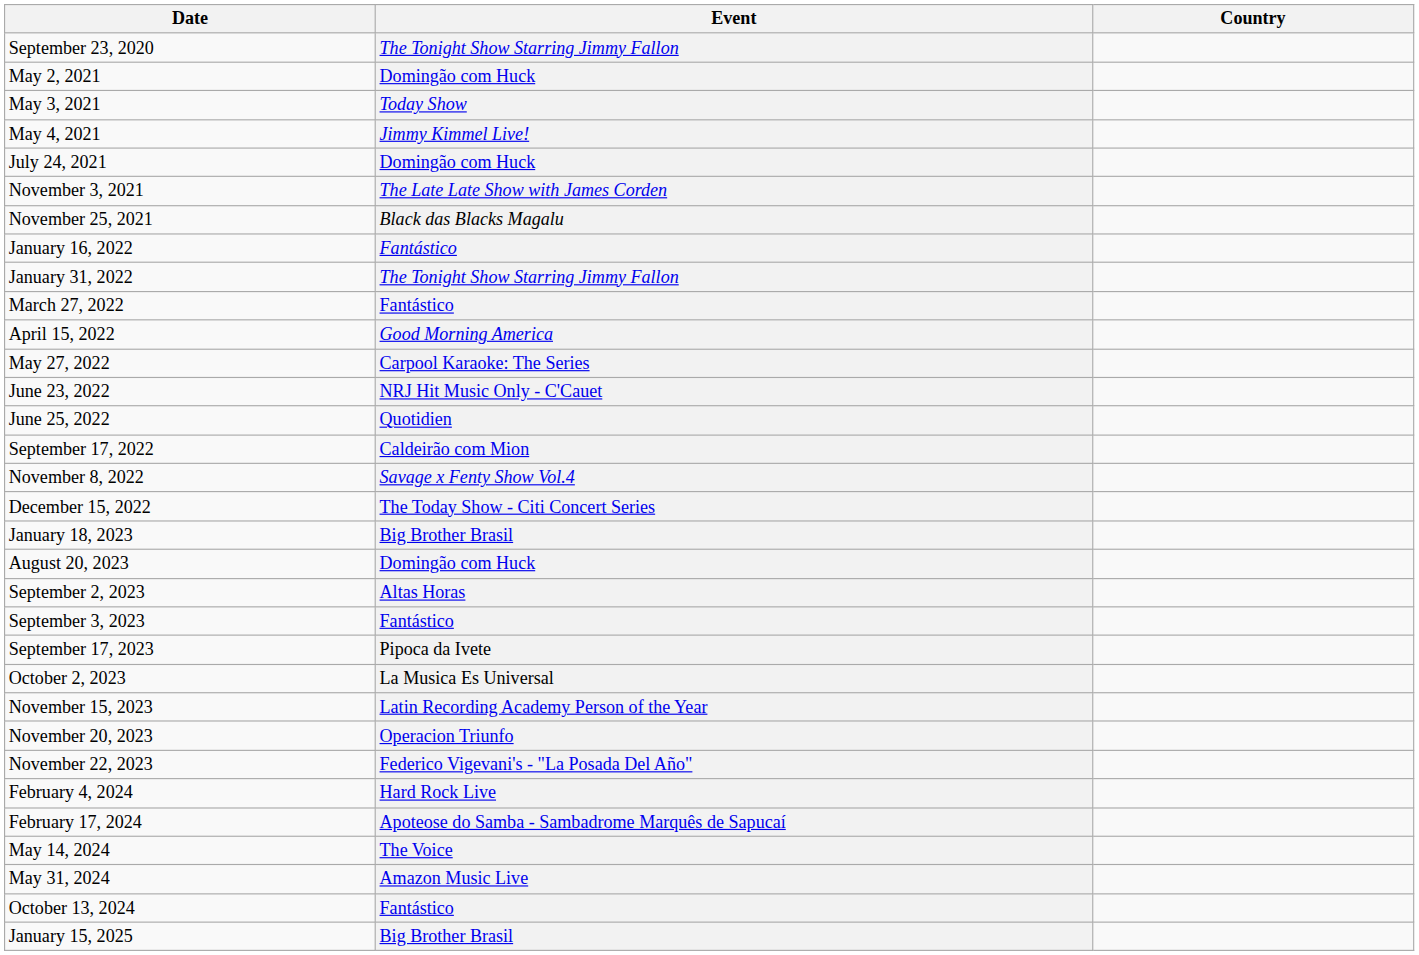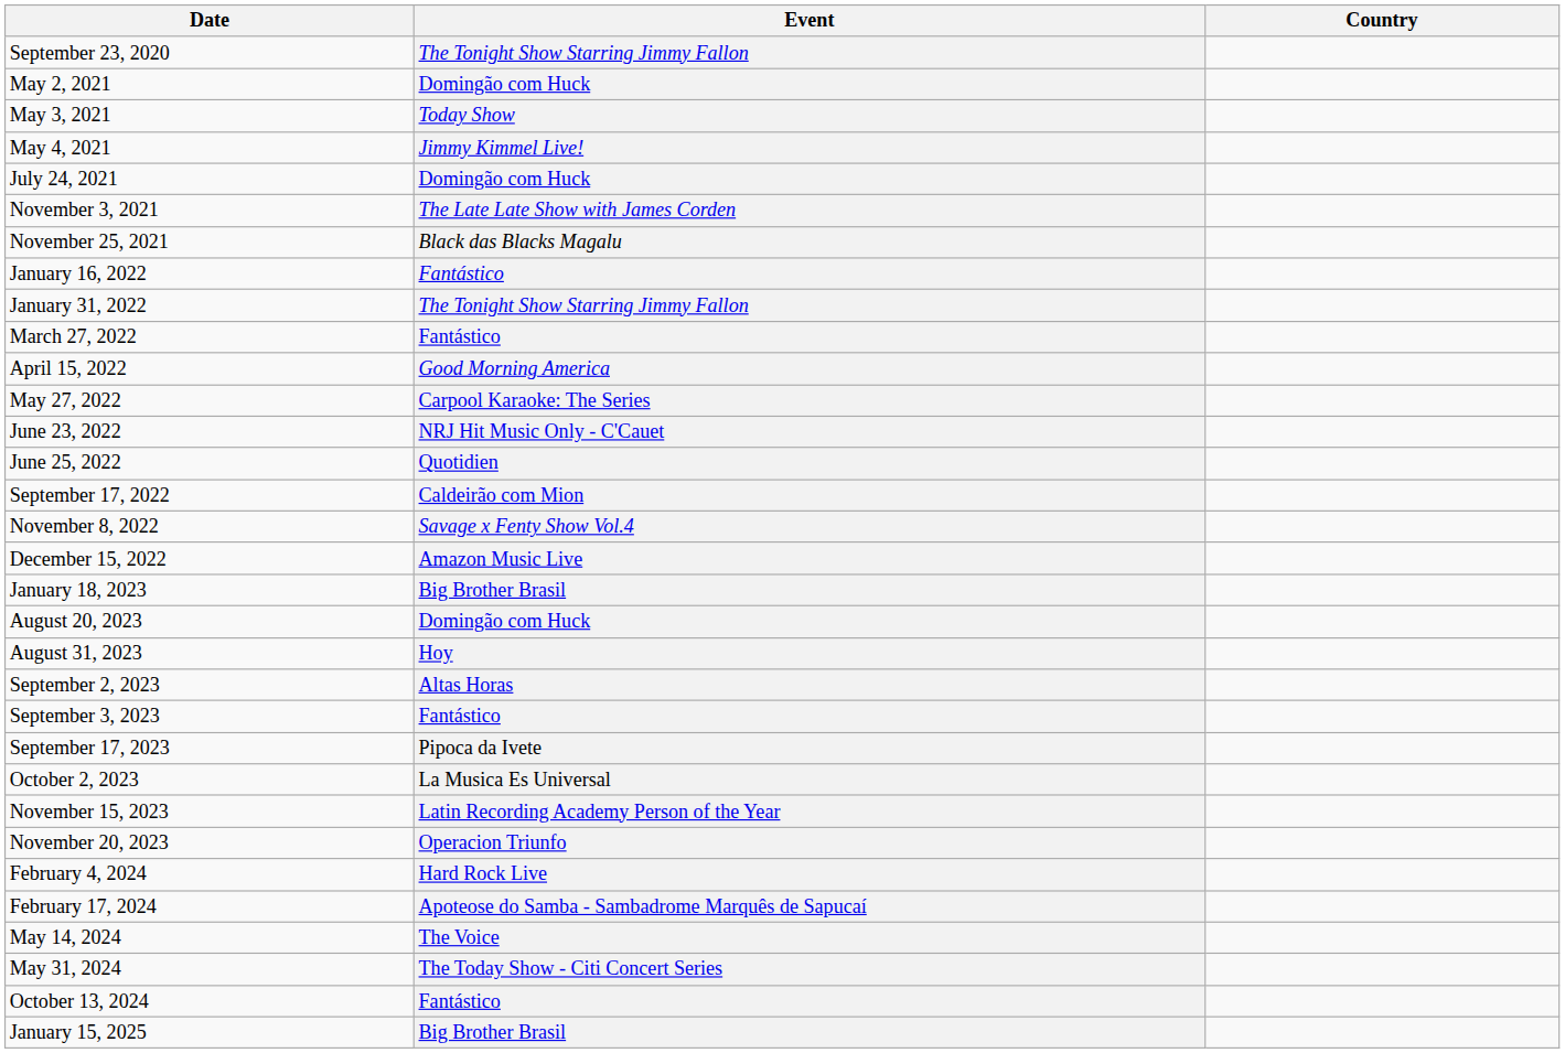December 15, 2022 | Event: The Today Show - Citi Concert Series -> Amazon Music Live
+ row: August 31, 2023 | Hoy
- row: November 22, 2023 | Federico Vigevani's - "La Posada Del Año"
May 31, 2024 | Event: Amazon Music Live -> The Today Show - Citi Concert Series
